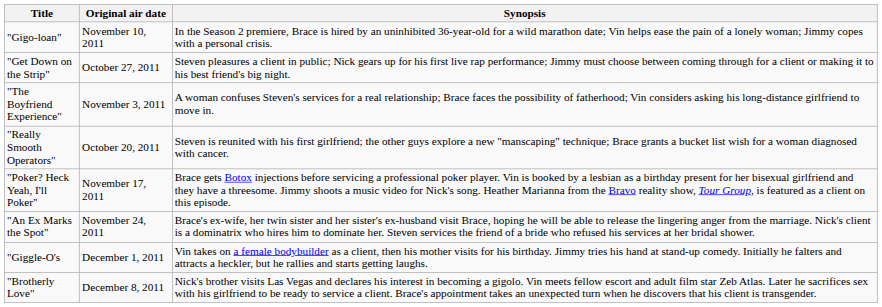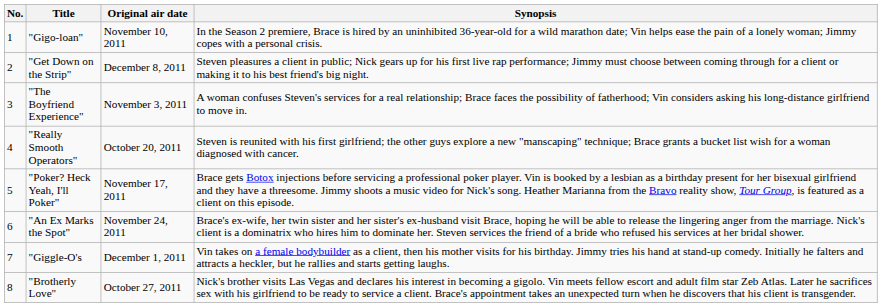+ column: No. | 1 | 2 | 3 | 4 | 5 | 6 | 7 | 8
"Get Down on the Strip" | Original air date: October 27, 2011 -> December 8, 2011
"Brotherly Love" | Original air date: December 8, 2011 -> October 27, 2011
